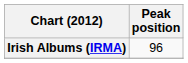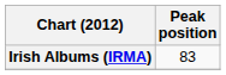Irish Albums (IRMA) | Peak position: 96 -> 83
